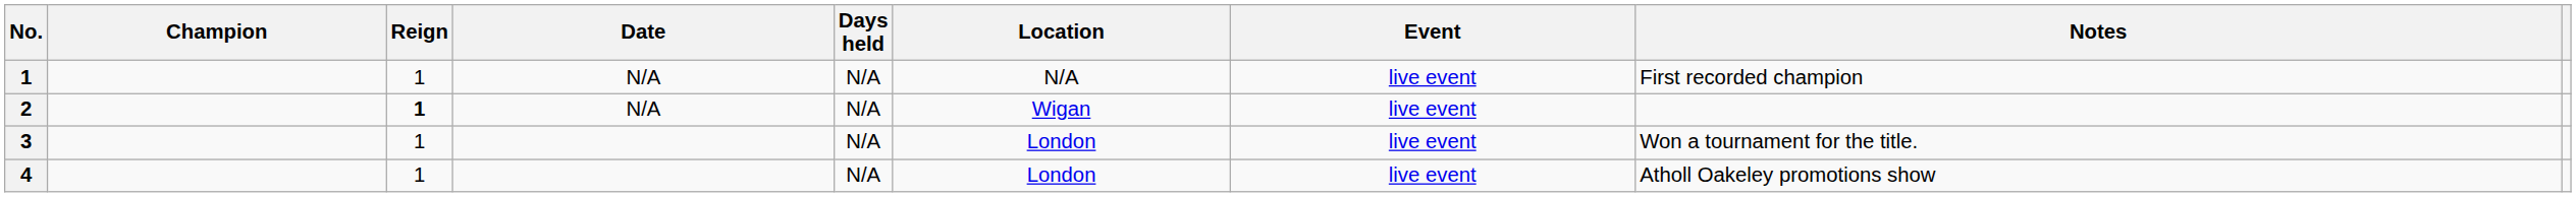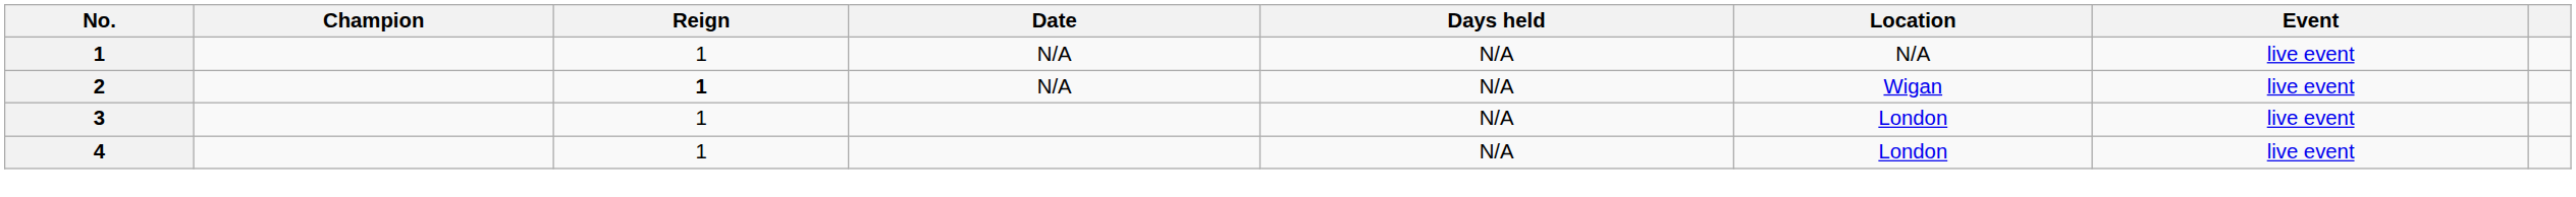- column: Notes | First recorded champion | Won a tournament for the title. | Atholl Oakeley promotions show
